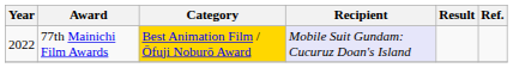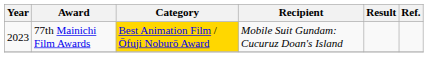77th Mainichi Film Awards | Year: 2022 -> 2023
77th Mainichi Film Awards | Recipient: lavender background -> no background
